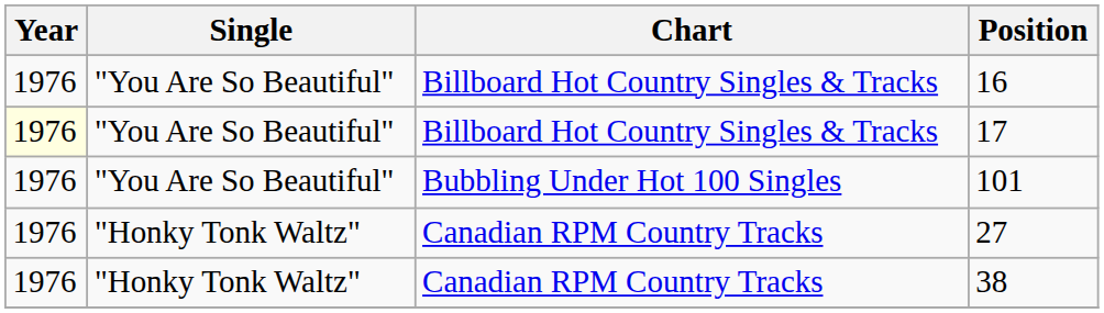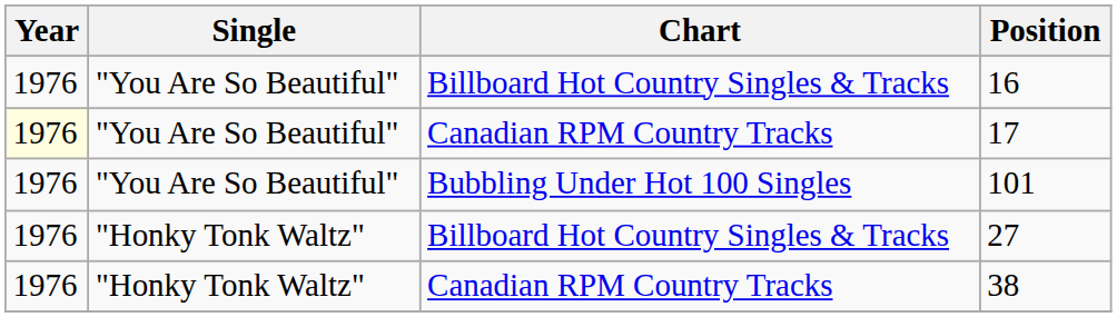17 | Chart: Billboard Hot Country Singles & Tracks -> Canadian RPM Country Tracks
27 | Chart: Canadian RPM Country Tracks -> Billboard Hot Country Singles & Tracks
